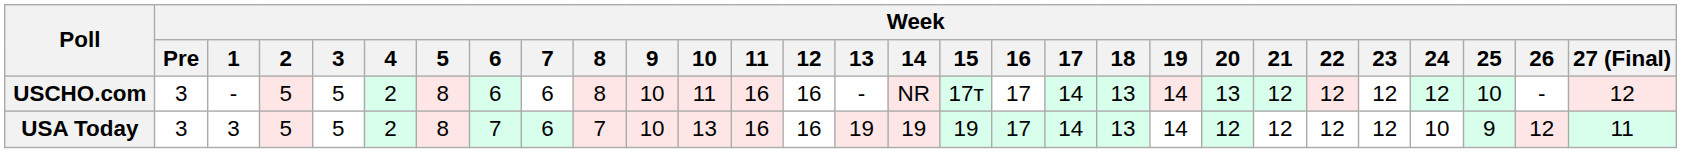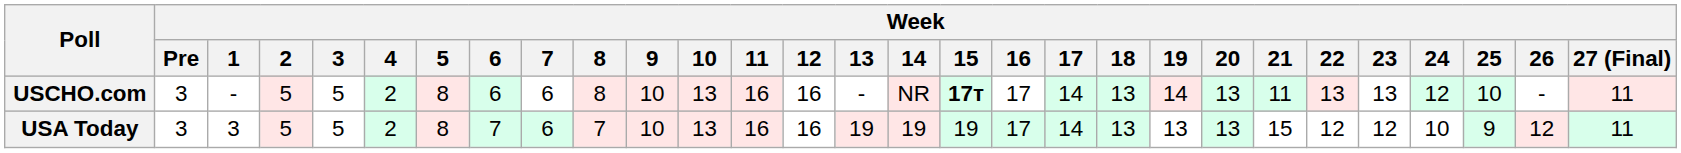USCHO.com | Week / 10: 11 -> 13
USCHO.com | Week / 15: normal -> bold
USCHO.com | Week / 21: 12 -> 11
USCHO.com | Week / 22: 12 -> 13
USCHO.com | Week / 23: 12 -> 13
USCHO.com | Week / 27 (Final): 12 -> 11
USA Today | Week / 19: 14 -> 13
USA Today | Week / 20: 12 -> 13
USA Today | Week / 21: 12 -> 15
